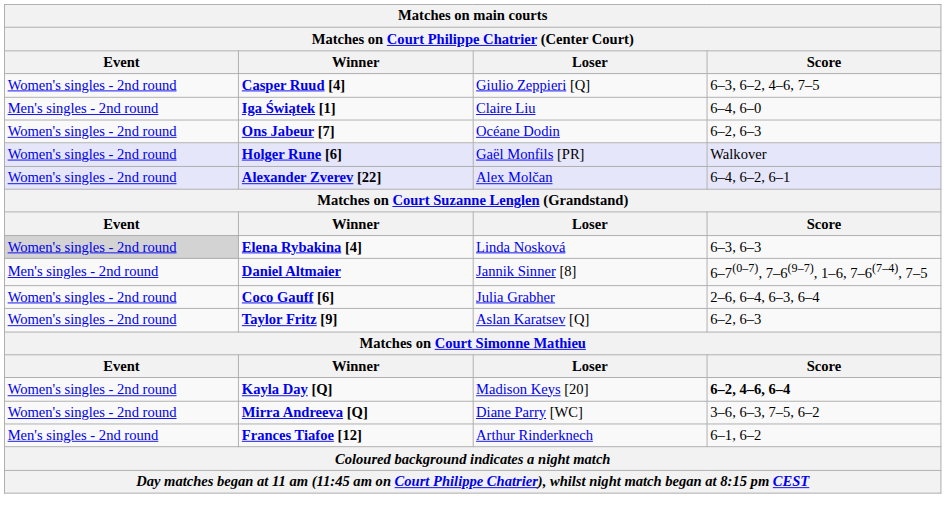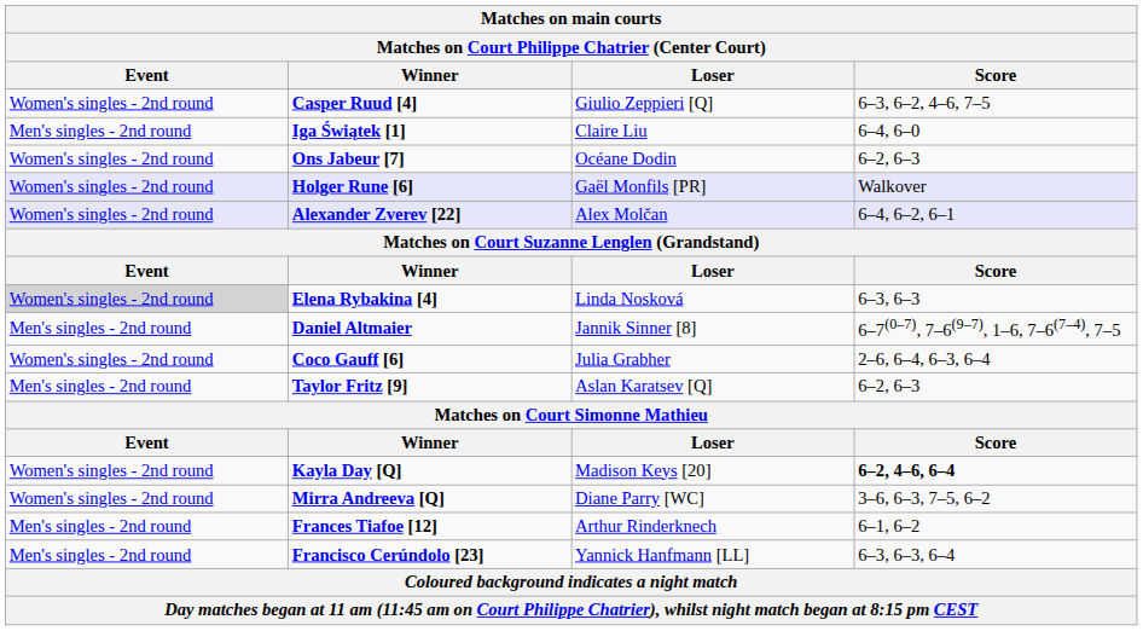Taylor Fritz [9] | Event: Women's singles - 2nd round -> Men's singles - 2nd round
+ row: Men's singles - 2nd round | Francisco Cerúndolo [23] | Yannick Hanfmann [LL] | 6–3, 6–3, 6–4
